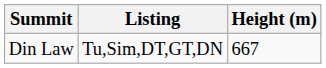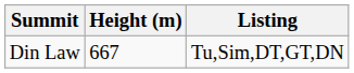columns swapped: Height (m) <-> Listing
